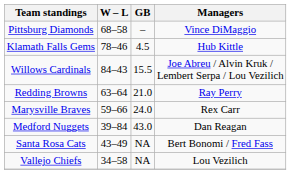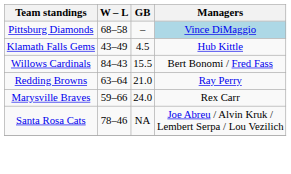Pittsburg Diamonds | Managers: no background -> lightblue background
Klamath Falls Gems | W – L: 78–46 -> 43–49
Willows Cardinals | Managers: Joe Abreu / Alvin Kruk / Lembert Serpa / Lou Vezilich -> Bert Bonomi / Fred Fass
- row: Medford Nuggets | 39–84 | 43.0 | Dan Reagan
Santa Rosa Cats | W – L: 43–49 -> 78–46
Santa Rosa Cats | Managers: Bert Bonomi / Fred Fass -> Joe Abreu / Alvin Kruk / Lembert Serpa / Lou Vezilich
- row: Vallejo Chiefs | 34–58 | NA | Lou Vezilich
